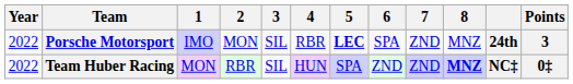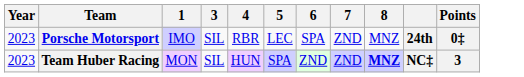- column: 2 | MON | RBR
Porsche Motorsport | Year: 2022 -> 2023
Porsche Motorsport | 5: bold -> normal
Porsche Motorsport | Points: 3 -> 0‡
Team Huber Racing | Year: 2022 -> 2023
Team Huber Racing | Points: 0‡ -> 3
